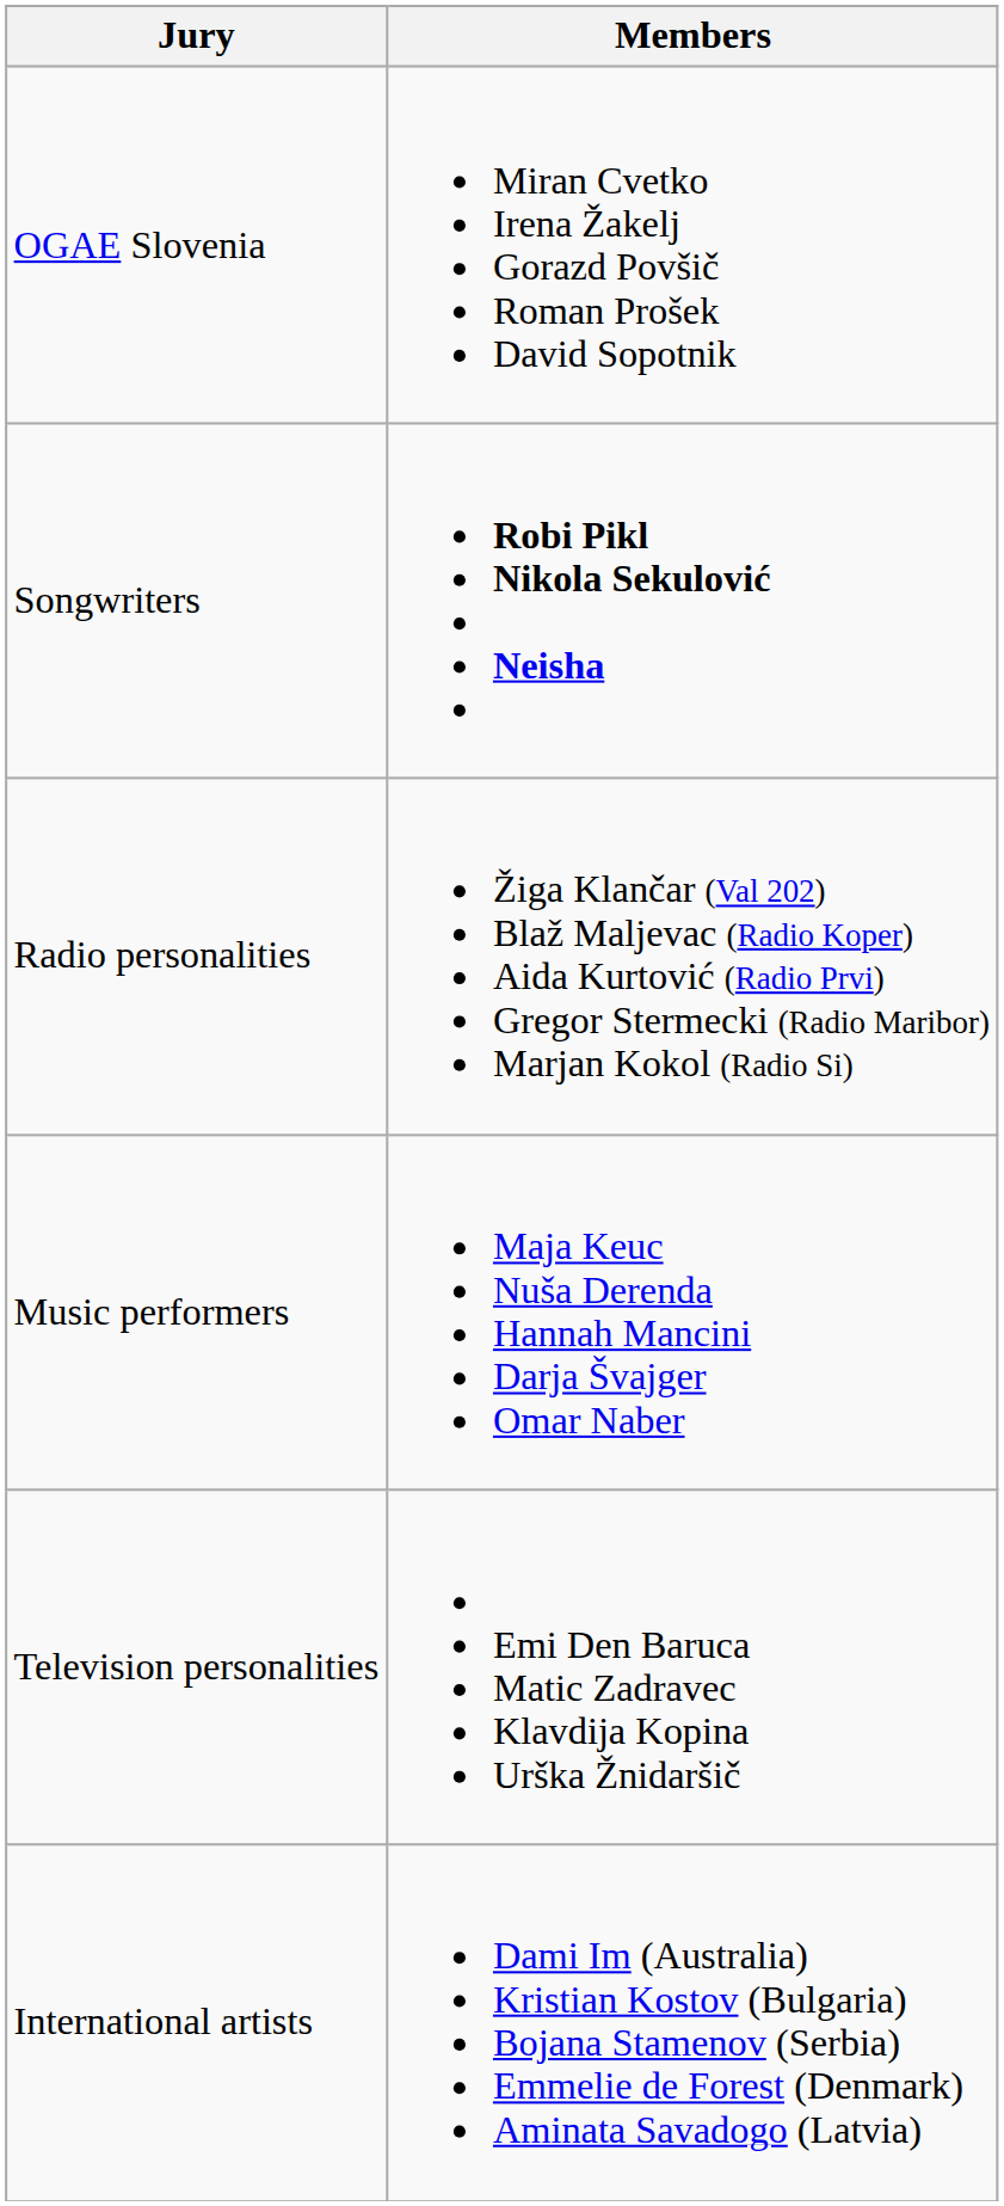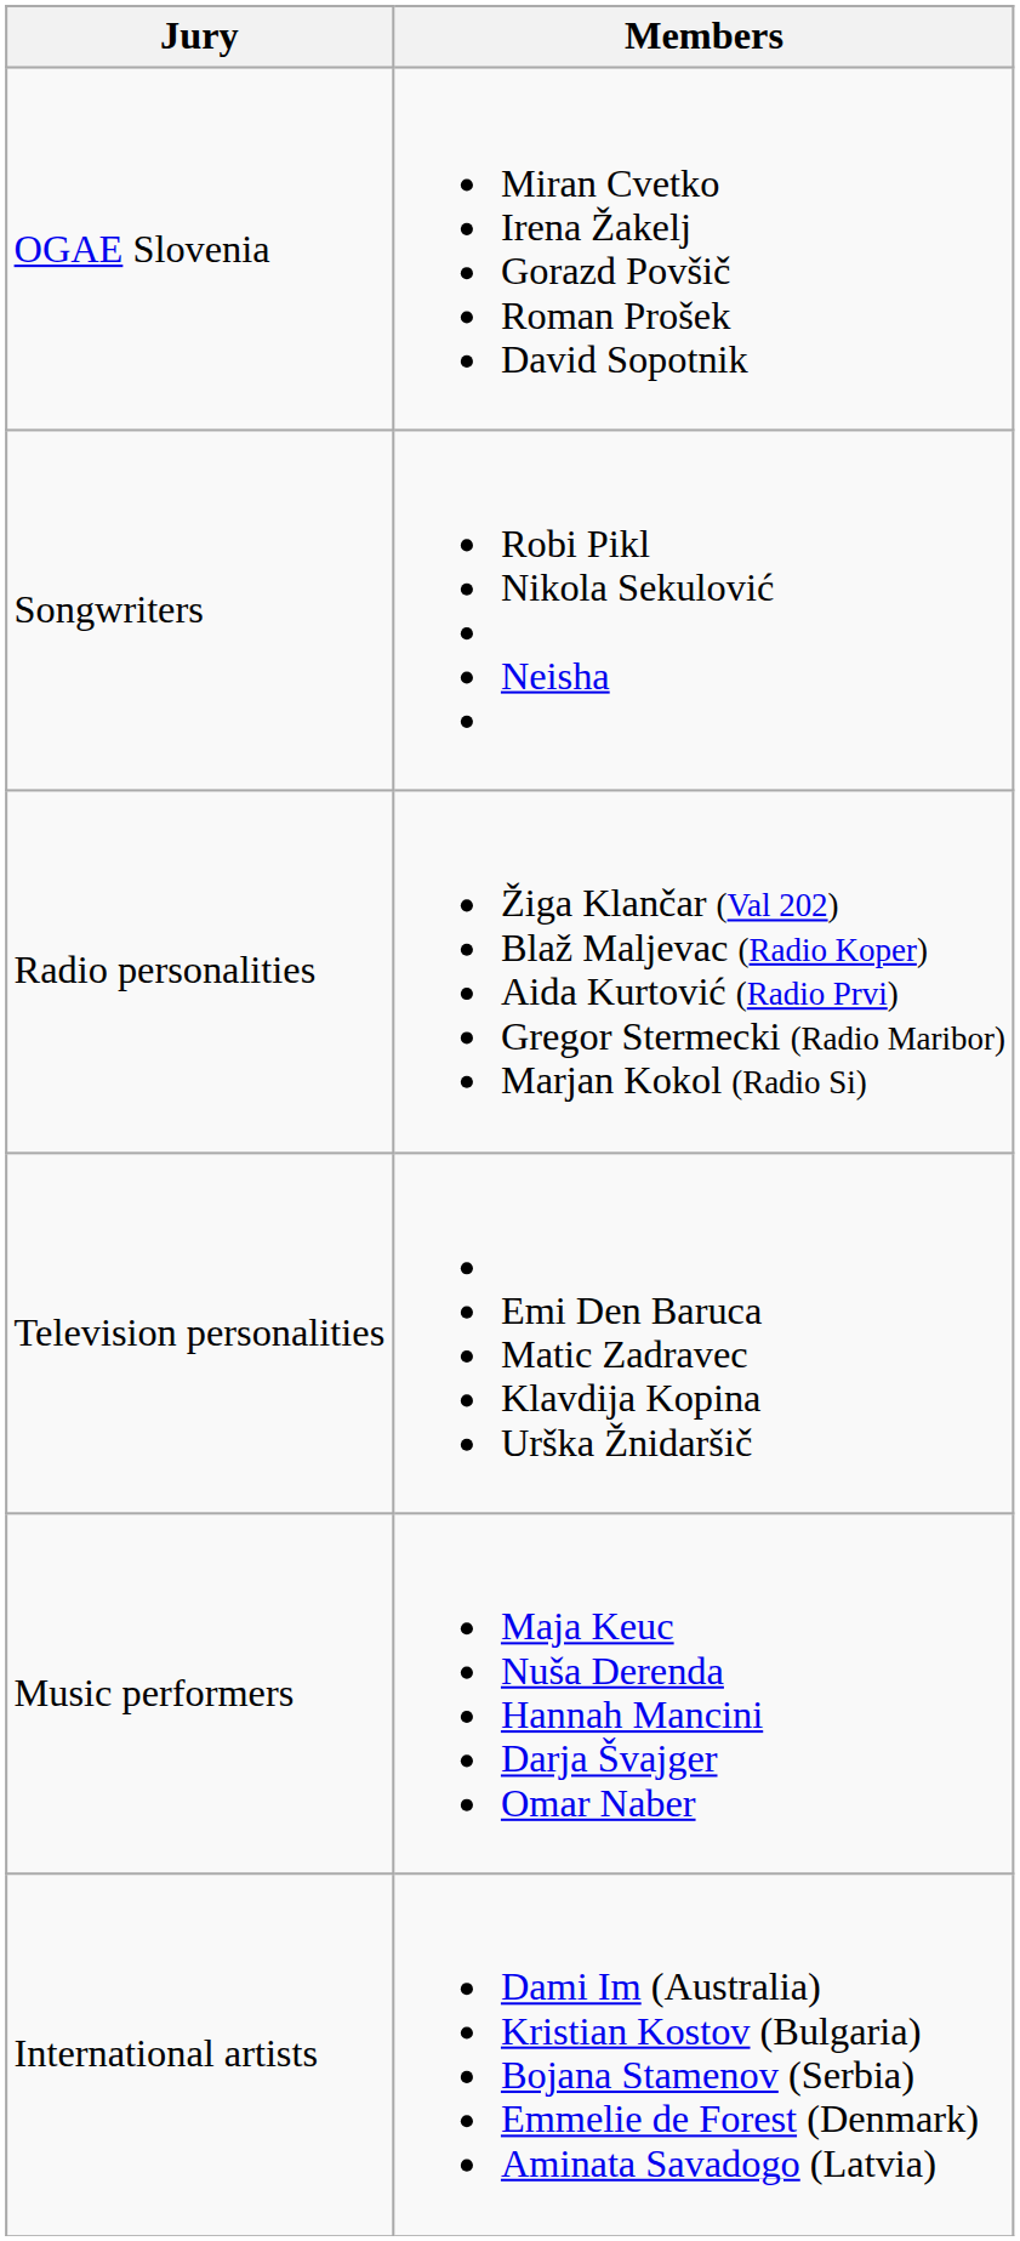Songwriters | Members: bold -> normal
rows swapped: Television personalities <-> Music performers
